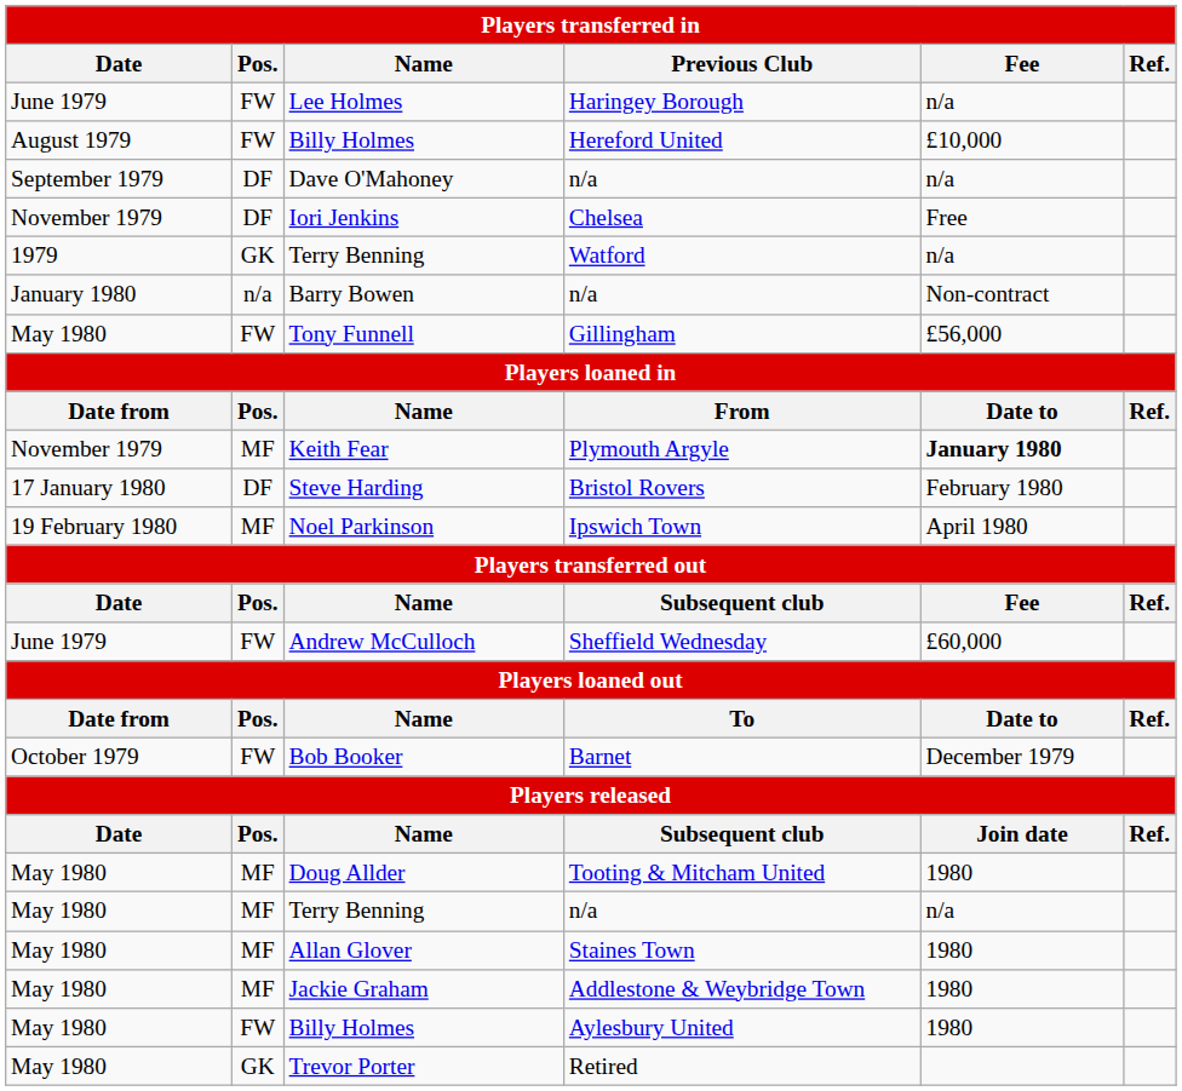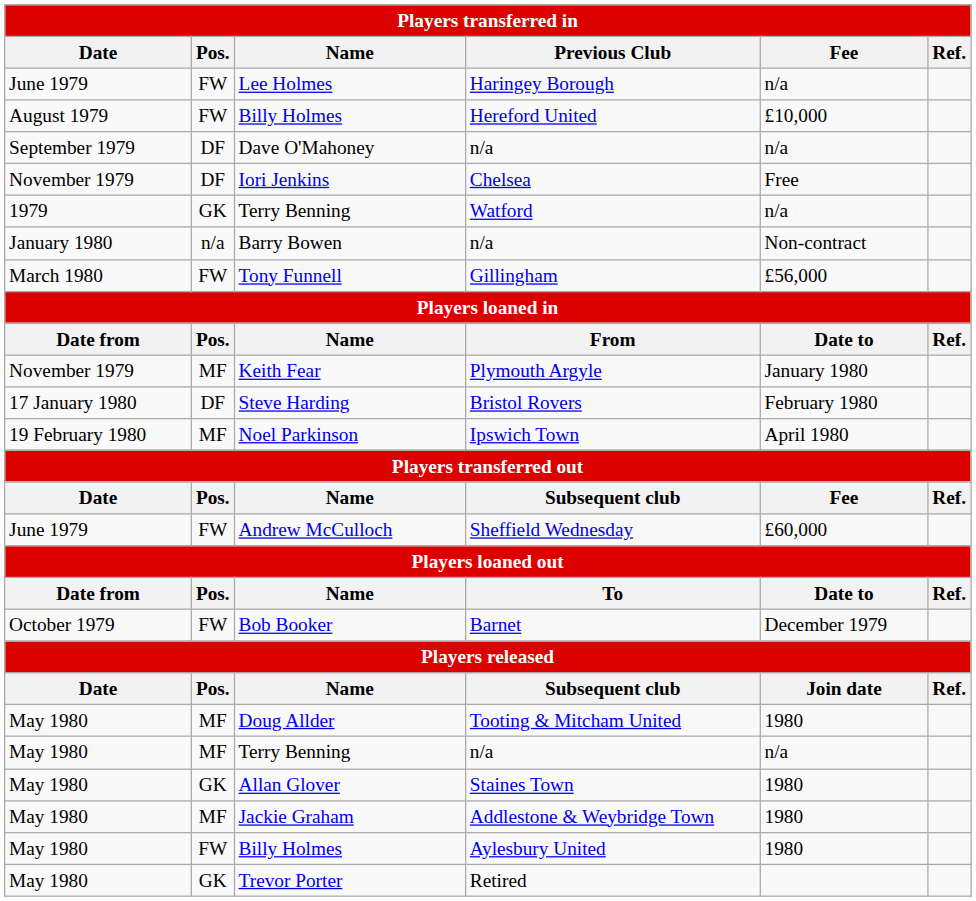Tony Funnell | Date: May 1980 -> March 1980
Keith Fear | Fee: bold -> normal
Allan Glover | Pos.: MF -> GK
